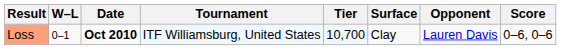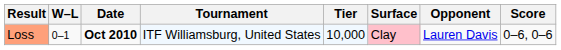Loss | Tier: 10,700 -> 10,000
Loss | Surface: no background -> pink background
